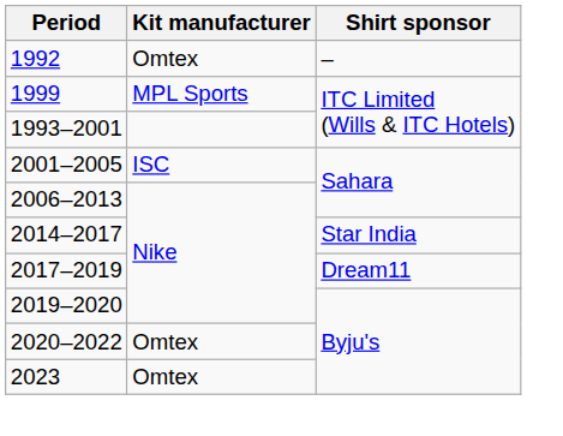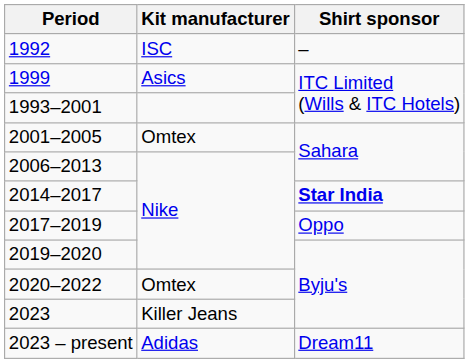1992 | Kit manufacturer: Omtex -> ISC
1999 | Kit manufacturer: MPL Sports -> Asics
2001–2005 | Kit manufacturer: ISC -> Omtex
2014–2017 | Shirt sponsor: normal -> bold
2017–2019 | Shirt sponsor: Dream11 -> Oppo
2023 | Kit manufacturer: Omtex -> Killer Jeans
+ row: 2023 – present | Adidas | Dream11
